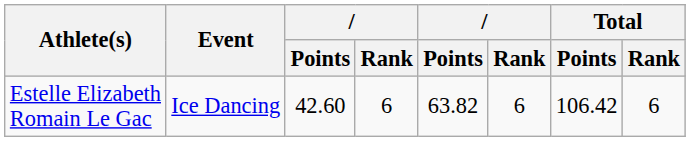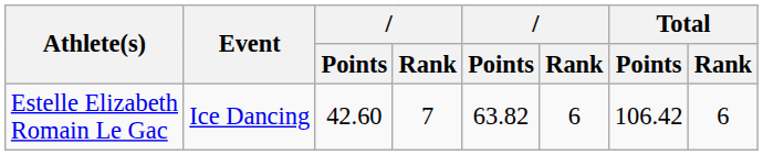Estelle Elizabeth Romain Le Gac | column 4: 6 -> 7
